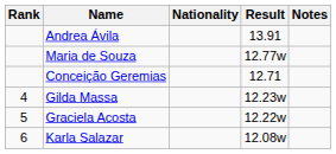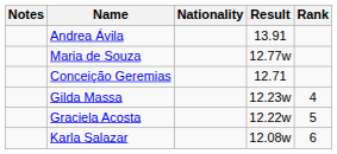columns swapped: Rank <-> Notes
